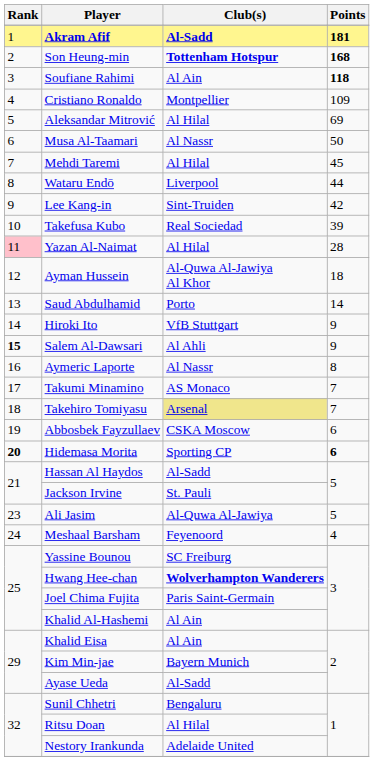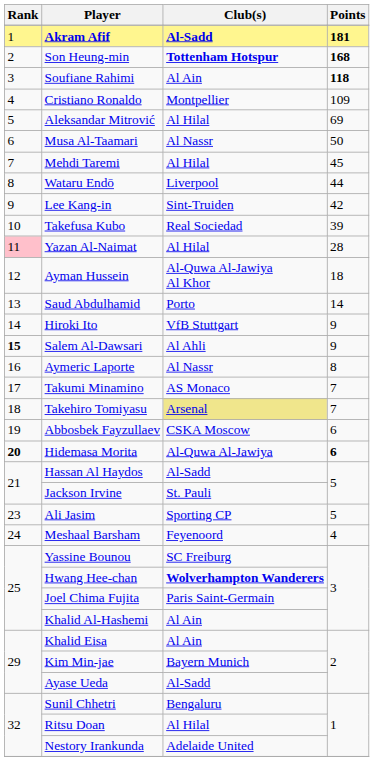Hidemasa Morita | Club(s): Sporting CP -> Al-Quwa Al-Jawiya
Ali Jasim | Club(s): Al-Quwa Al-Jawiya -> Sporting CP
